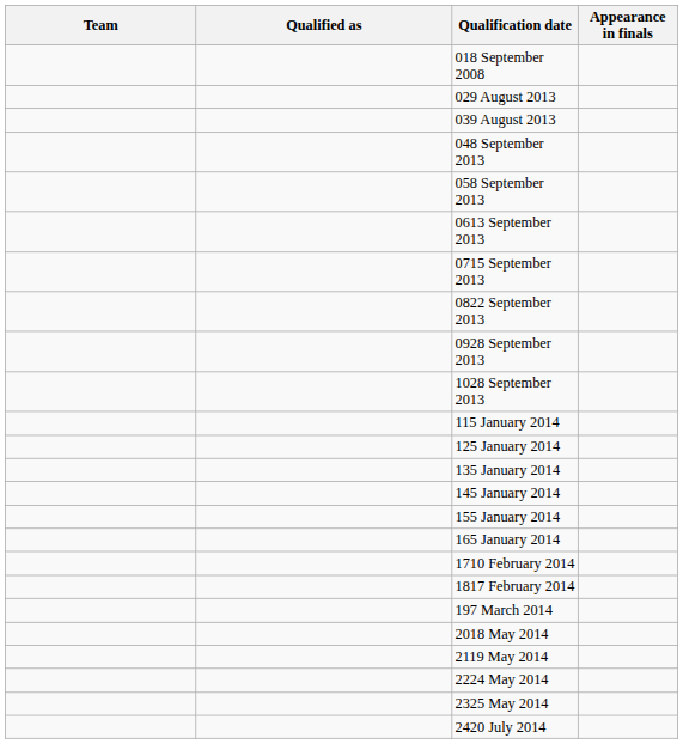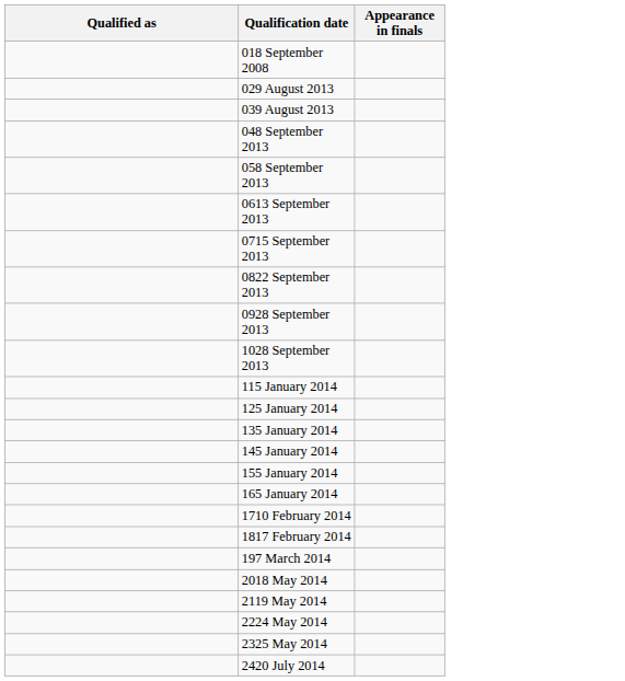- column: Team
